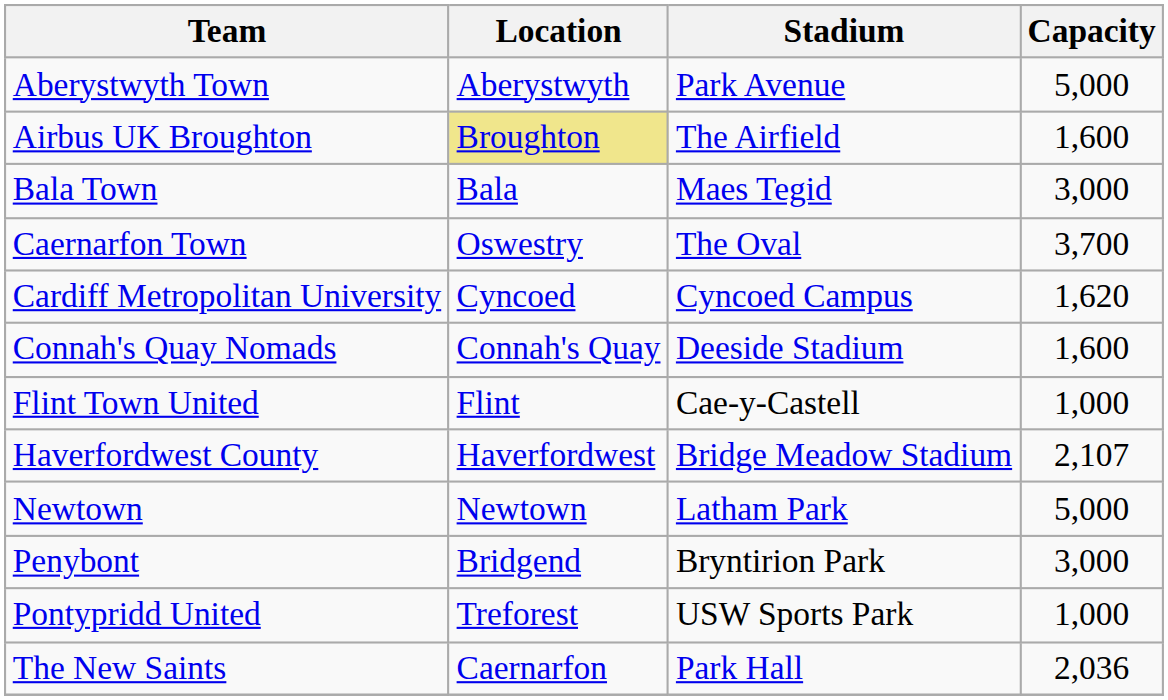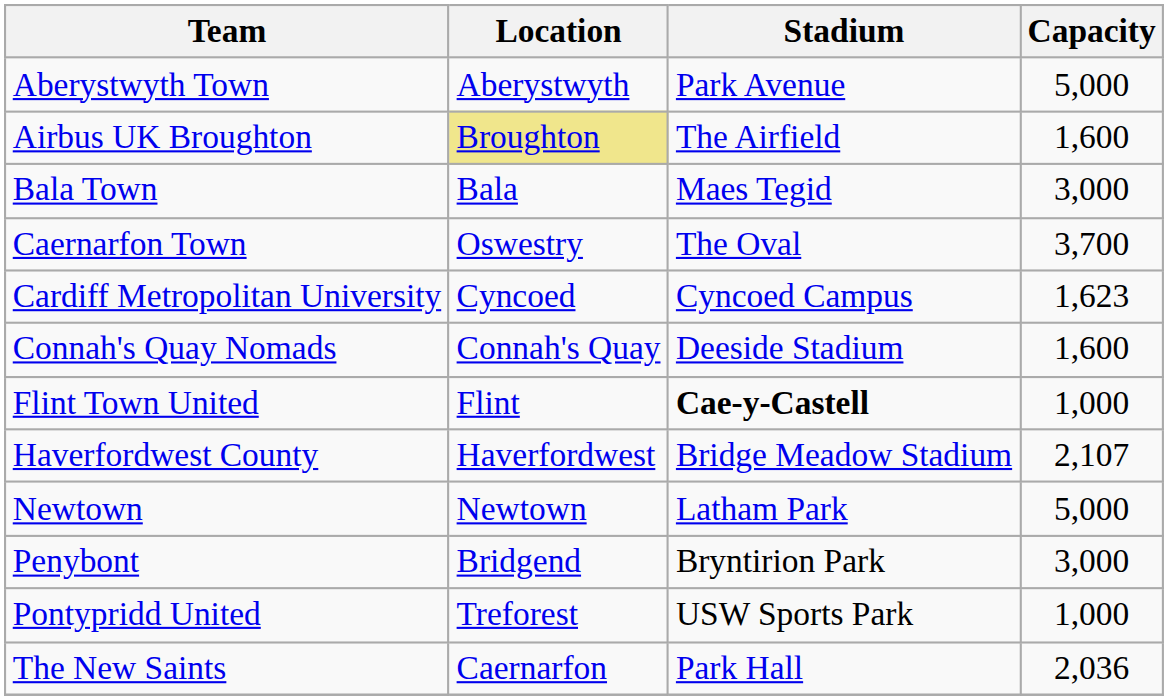Cardiff Metropolitan University | Capacity: 1,620 -> 1,623
Flint Town United | Stadium: normal -> bold
